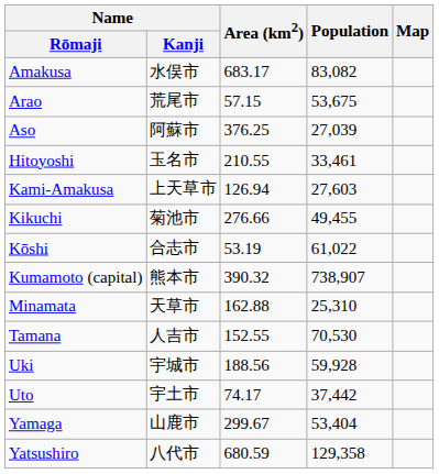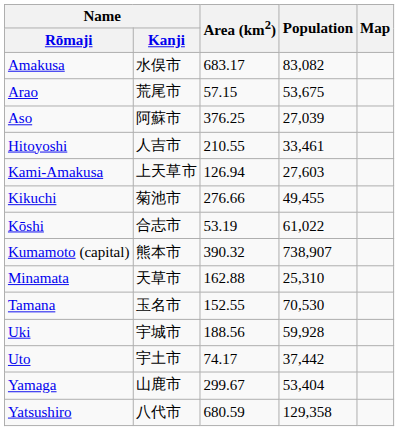Hitoyoshi | Name / Kanji: 玉名市 -> 人吉市
Tamana | Name / Kanji: 人吉市 -> 玉名市
